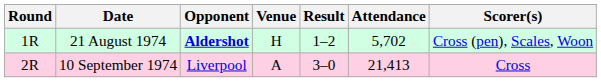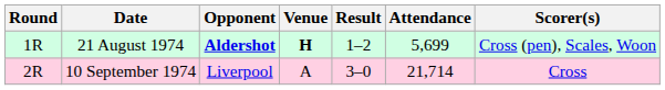21 August 1974 | Venue: normal -> bold
21 August 1974 | Attendance: 5,702 -> 5,699
10 September 1974 | Attendance: 21,413 -> 21,714
